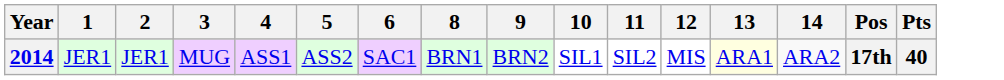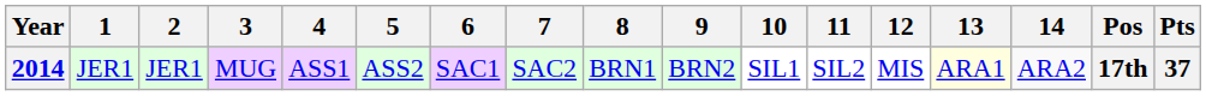+ column: 7 | SAC2
2014 | Pts: 40 -> 37
